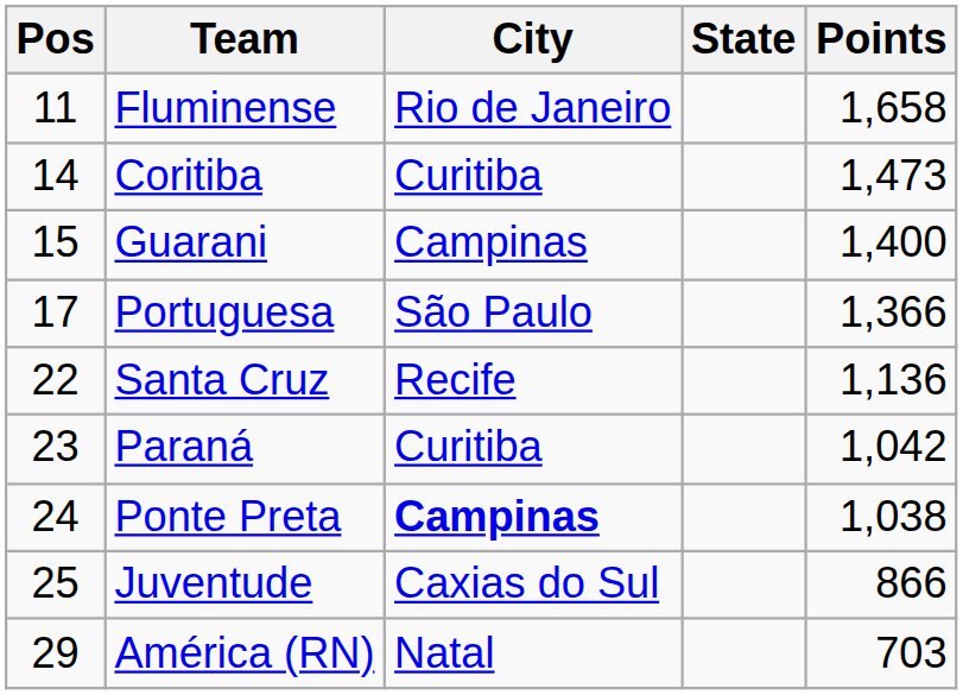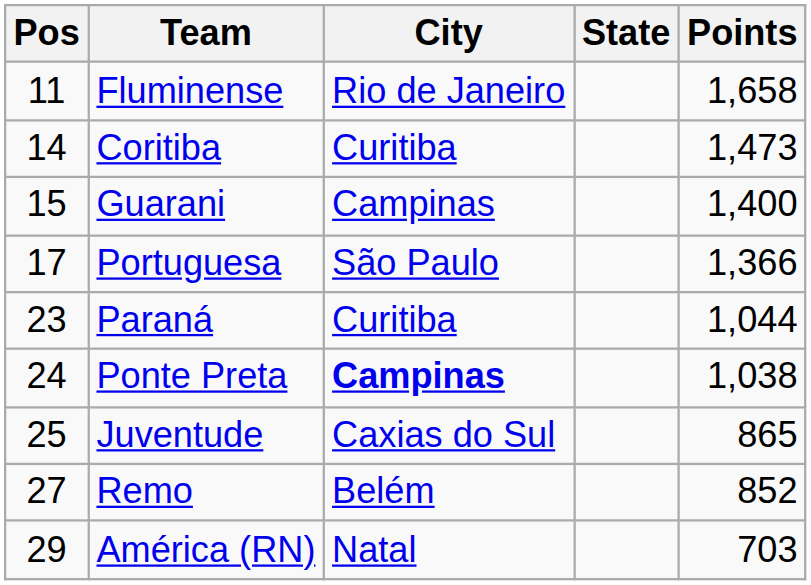- row: 22 | Santa Cruz | Recife | 1,136
Paraná | Points: 1,042 -> 1,044
Juventude | Points: 866 -> 865
+ row: 27 | Remo | Belém | 852
